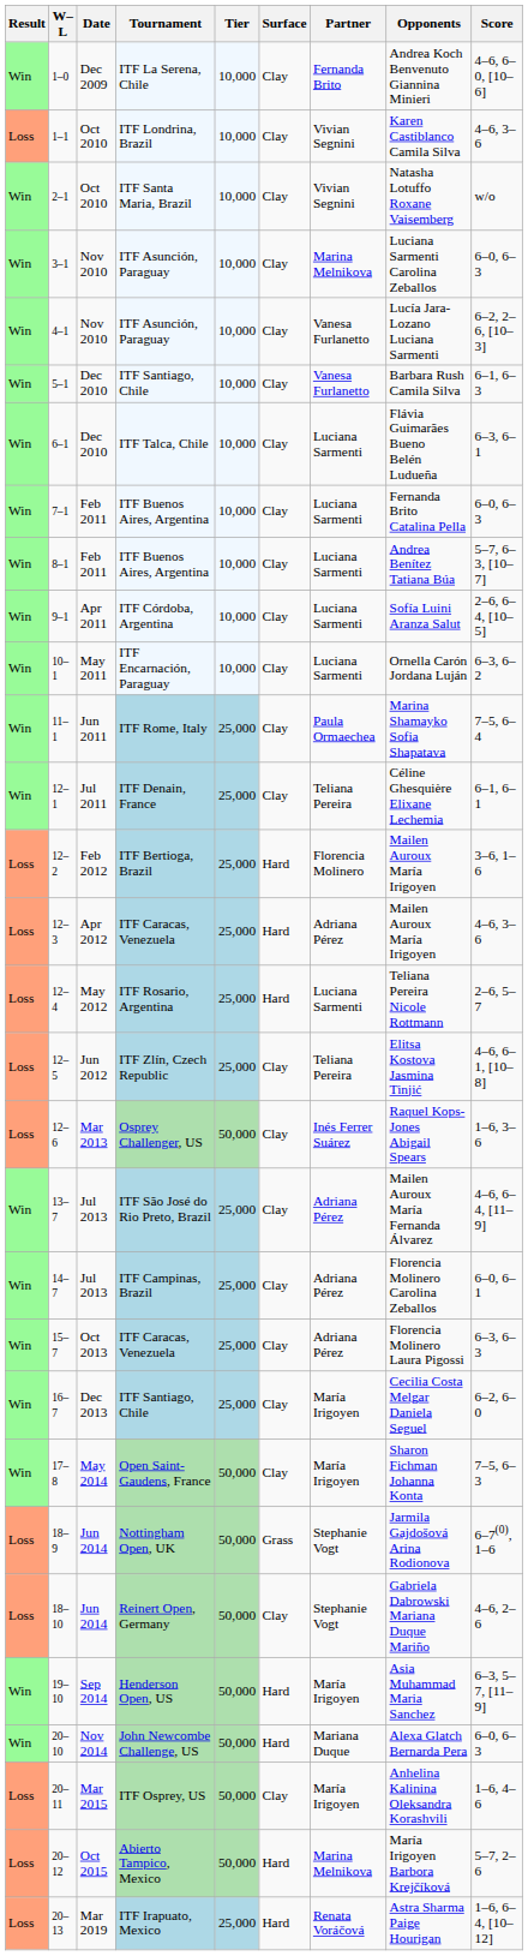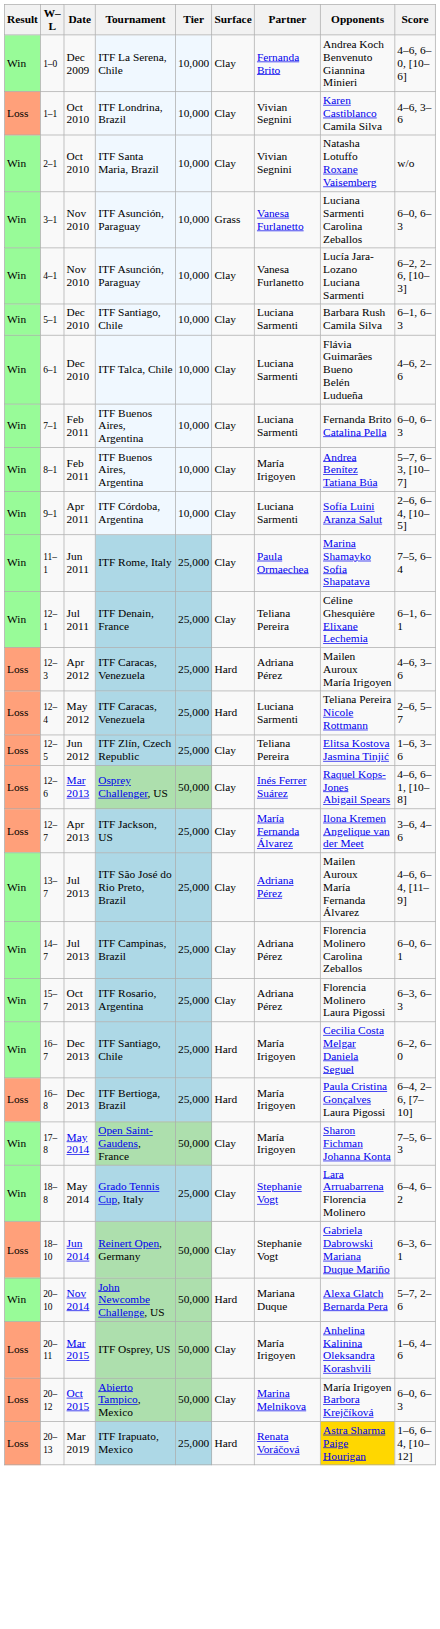3–1 | Surface: Clay -> Grass
3–1 | Partner: Marina Melnikova -> Vanesa Furlanetto
5–1 | Partner: Vanesa Furlanetto -> Luciana Sarmenti
6–1 | Score: 6–3, 6–1 -> 4–6, 2–6
8–1 | Partner: Luciana Sarmenti -> María Irigoyen
- row: Win | 10–1 | May 2011 | ITF Encarnación, Paraguay | 10,000 | Clay | Luciana Sarmenti | Ornella Carón Jordana Luján | 6–3, 6–2
- row: Loss | 12–2 | Feb 2012 | ITF Bertioga, Brazil | 25,000 | Hard | Florencia Molinero | Mailen Auroux María Irigoyen | 3–6, 1–6
12–4 | Tournament: ITF Rosario, Argentina -> ITF Caracas, Venezuela
12–5 | Score: 4–6, 6–1, [10–8] -> 1–6, 3–6
12–6 | Score: 1–6, 3–6 -> 4–6, 6–1, [10–8]
+ row: Loss | 12–7 | Apr 2013 | ITF Jackson, US | 25,000 | Clay | María Fernanda Álvarez | Ilona Kremen Angelique van der Meet | 3–6, 4–6
15–7 | Tournament: ITF Caracas, Venezuela -> ITF Rosario, Argentina
16–7 | Surface: Clay -> Hard
+ row: Loss | 16–8 | Dec 2013 | ITF Bertioga, Brazil | 25,000 | Hard | María Irigoyen | Paula Cristina Gonçalves Laura Pigossi | 6–4, 2–6, [7–10]
+ row: Win | 18–8 | May 2014 | Grado Tennis Cup, Italy | 25,000 | Clay | Stephanie Vogt | Lara Arruabarrena Florencia Molinero | 6–4, 6–2
- row: Loss | 18–9 | Jun 2014 | Nottingham Open, UK | 50,000 | Grass | Stephanie Vogt | Jarmila Gajdošová Arina Rodionova | 6–7(0), 1–6
18–10 | Score: 4–6, 2–6 -> 6–3, 6–1
- row: Win | 19–10 | Sep 2014 | Henderson Open, US | 50,000 | Hard | María Irigoyen | Asia Muhammad Maria Sanchez | 6–3, 5–7, [11–9]
20–10 | Score: 6–0, 6–3 -> 5–7, 2–6
20–12 | Surface: Hard -> Clay
20–12 | Score: 5–7, 2–6 -> 6–0, 6–3
20–13 | Opponents: no background -> gold background
